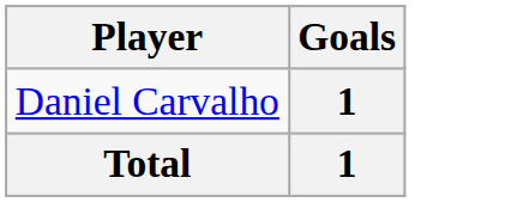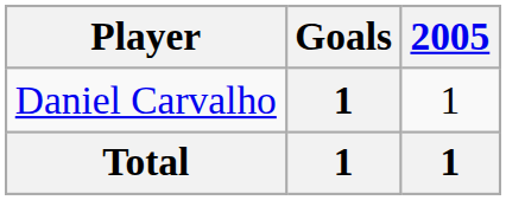+ column: 2005 | 1 | 1
